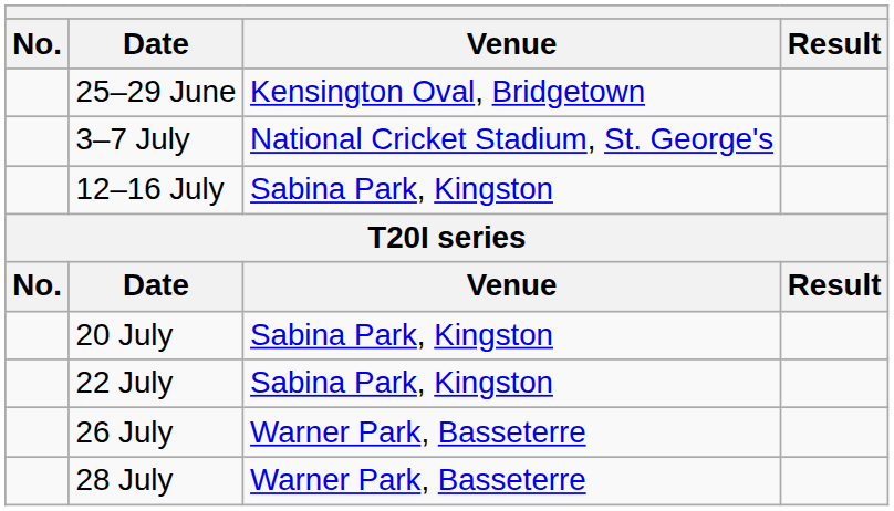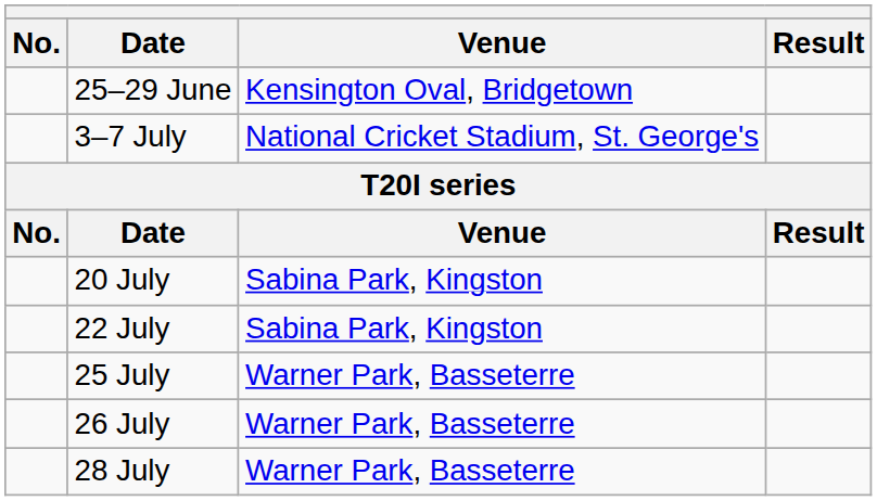- row: 12–16 July | Sabina Park, Kingston
+ row: 25 July | Warner Park, Basseterre
